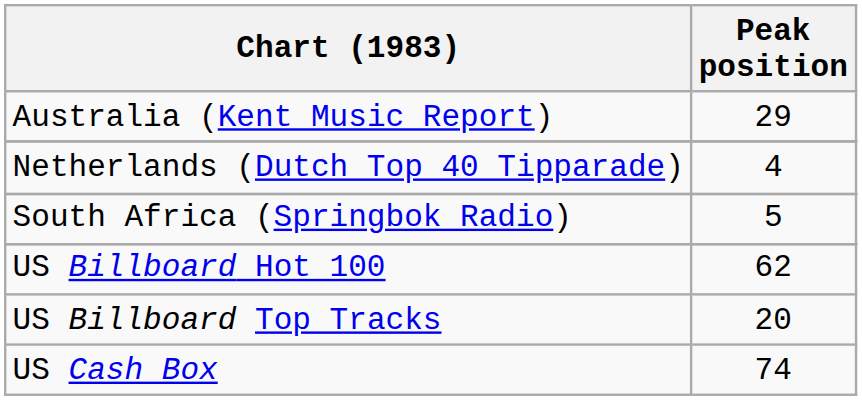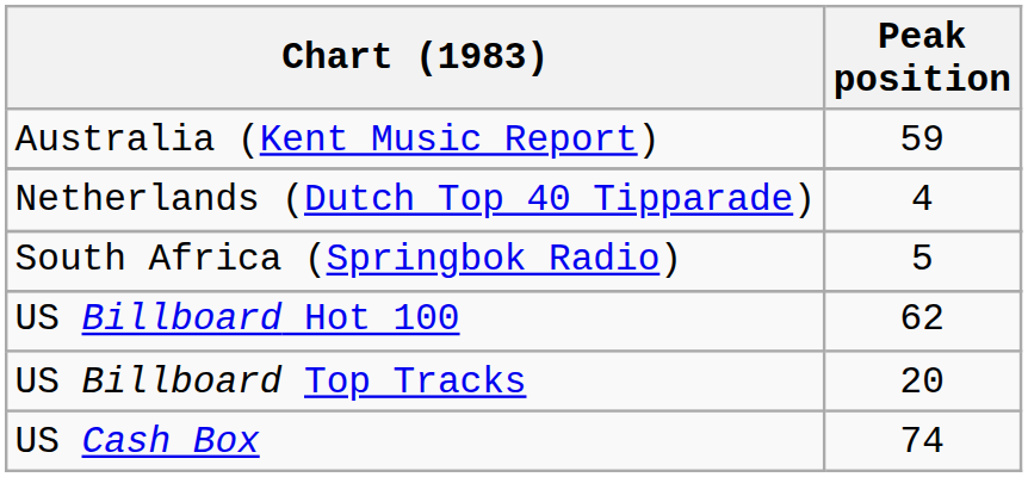Australia (Kent Music Report) | Peak position: 29 -> 59
